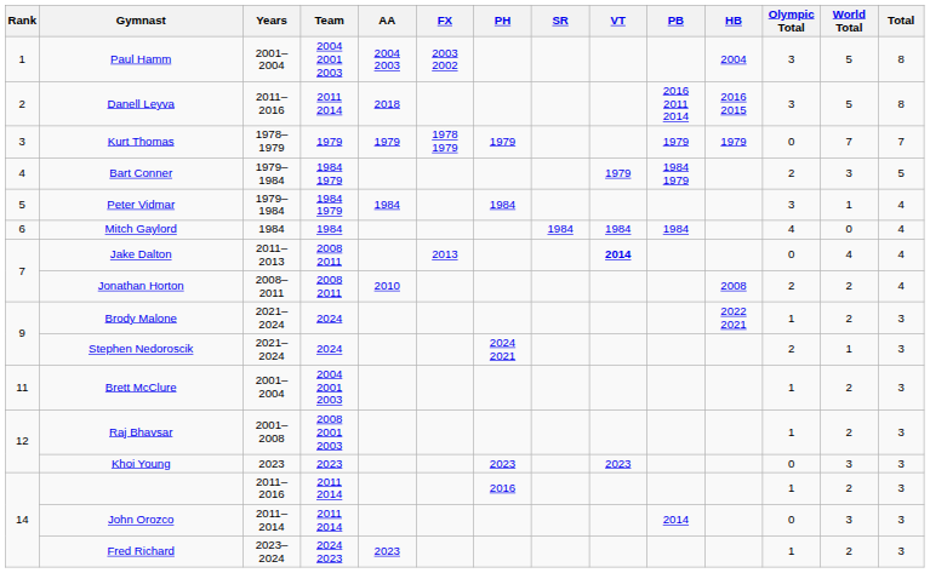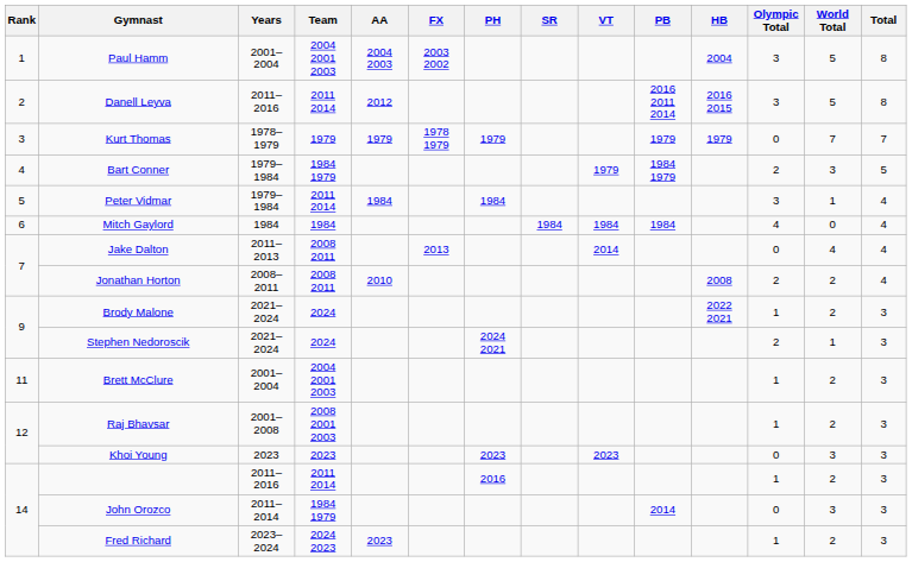Danell Leyva | AA: 2018 -> 2012
Peter Vidmar | Team: 1984 1979 -> 2011 2014
Jake Dalton | VT: bold -> normal
John Orozco | Team: 2011 2014 -> 1984 1979
